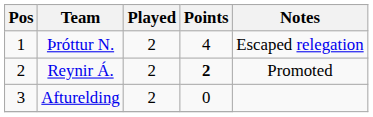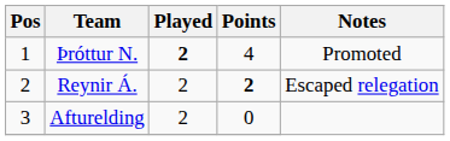Þróttur N. | Played: normal -> bold
Þróttur N. | Notes: Escaped relegation -> Promoted
Reynir Á. | Notes: Promoted -> Escaped relegation
